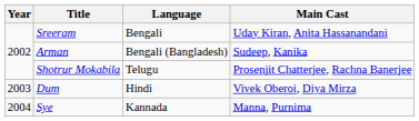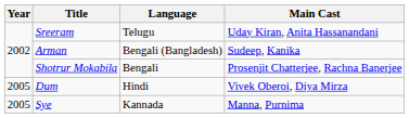Sreeram | Language: Bengali -> Telugu
Shotrur Mokabila | Language: Telugu -> Bengali
Dum | Year: 2003 -> 2005
Sye | Year: 2004 -> 2005
